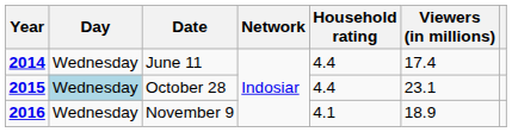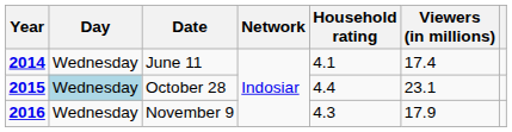June 11 | Household rating: 4.4 -> 4.1
November 9 | Household rating: 4.1 -> 4.3
November 9 | Viewers (in millions): 18.9 -> 17.9
